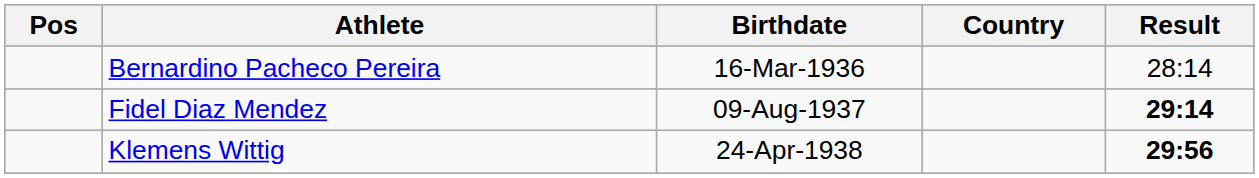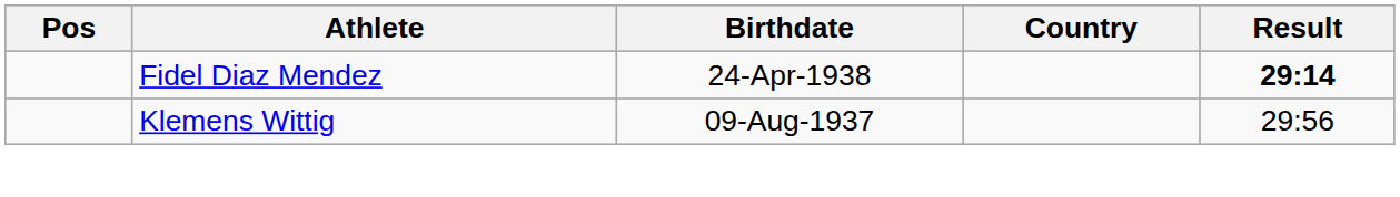- row: Bernardino Pacheco Pereira | 16-Mar-1936 | 28:14
Fidel Diaz Mendez | Birthdate: 09-Aug-1937 -> 24-Apr-1938
Klemens Wittig | Birthdate: 24-Apr-1938 -> 09-Aug-1937
Klemens Wittig | Result: bold -> normal
